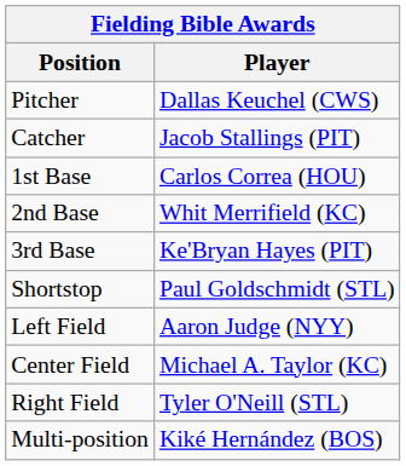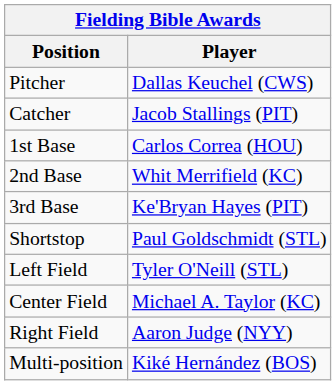Left Field | Player: Aaron Judge (NYY) -> Tyler O'Neill (STL)
Right Field | Player: Tyler O'Neill (STL) -> Aaron Judge (NYY)
